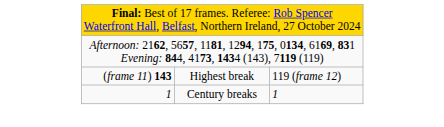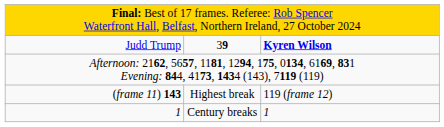+ row: Judd Trump | 39 | Kyren Wilson
